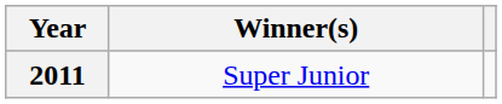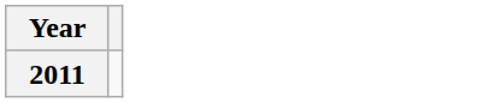- column: Winner(s) | Super Junior
